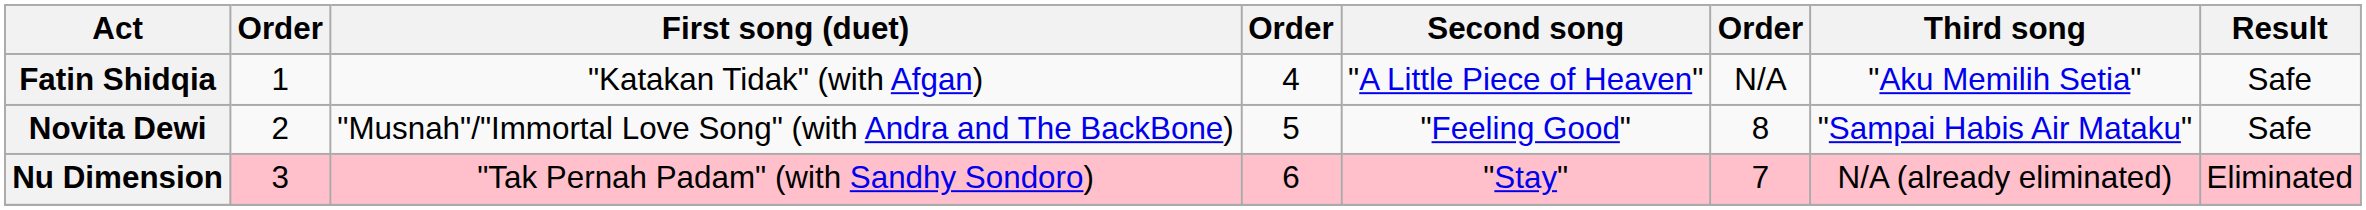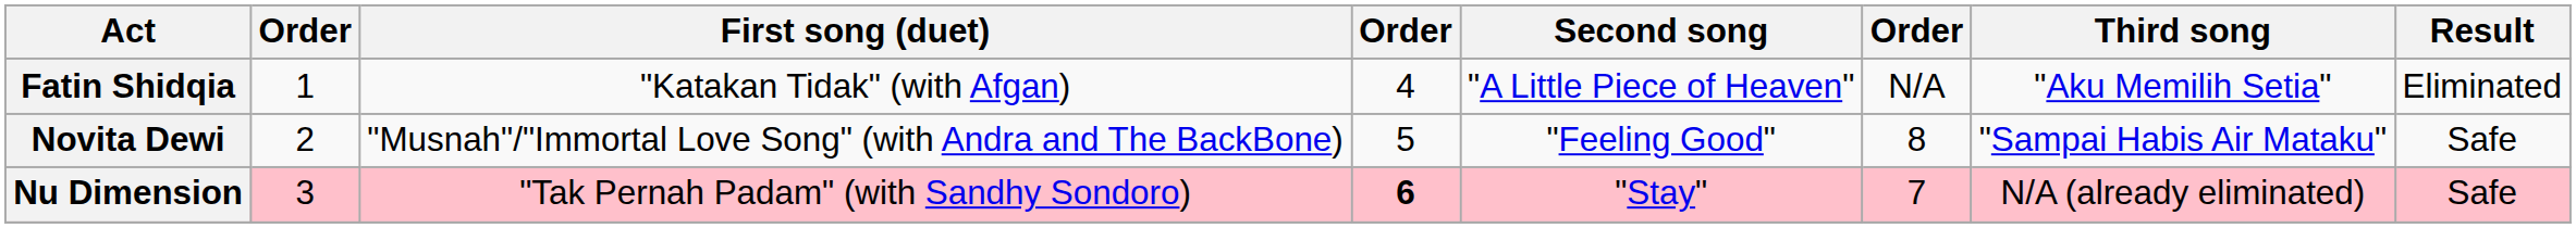Fatin Shidqia | Result: Safe -> Eliminated
Nu Dimension | column 4: normal -> bold
Nu Dimension | Result: Eliminated -> Safe
